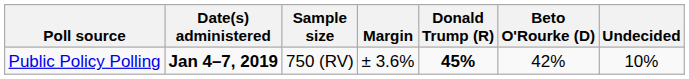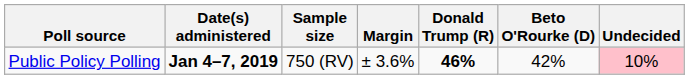Public Policy Polling | Donald Trump (R): 45% -> 46%
Public Policy Polling | Undecided: no background -> pink background
